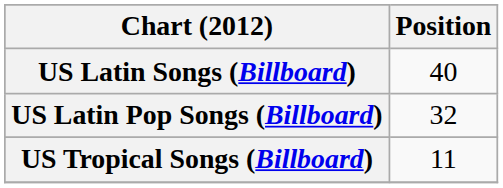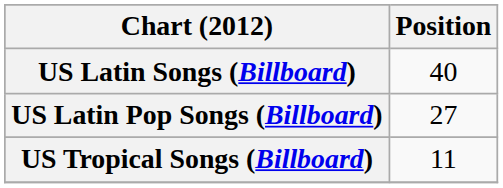US Latin Pop Songs (Billboard) | Position: 32 -> 27
